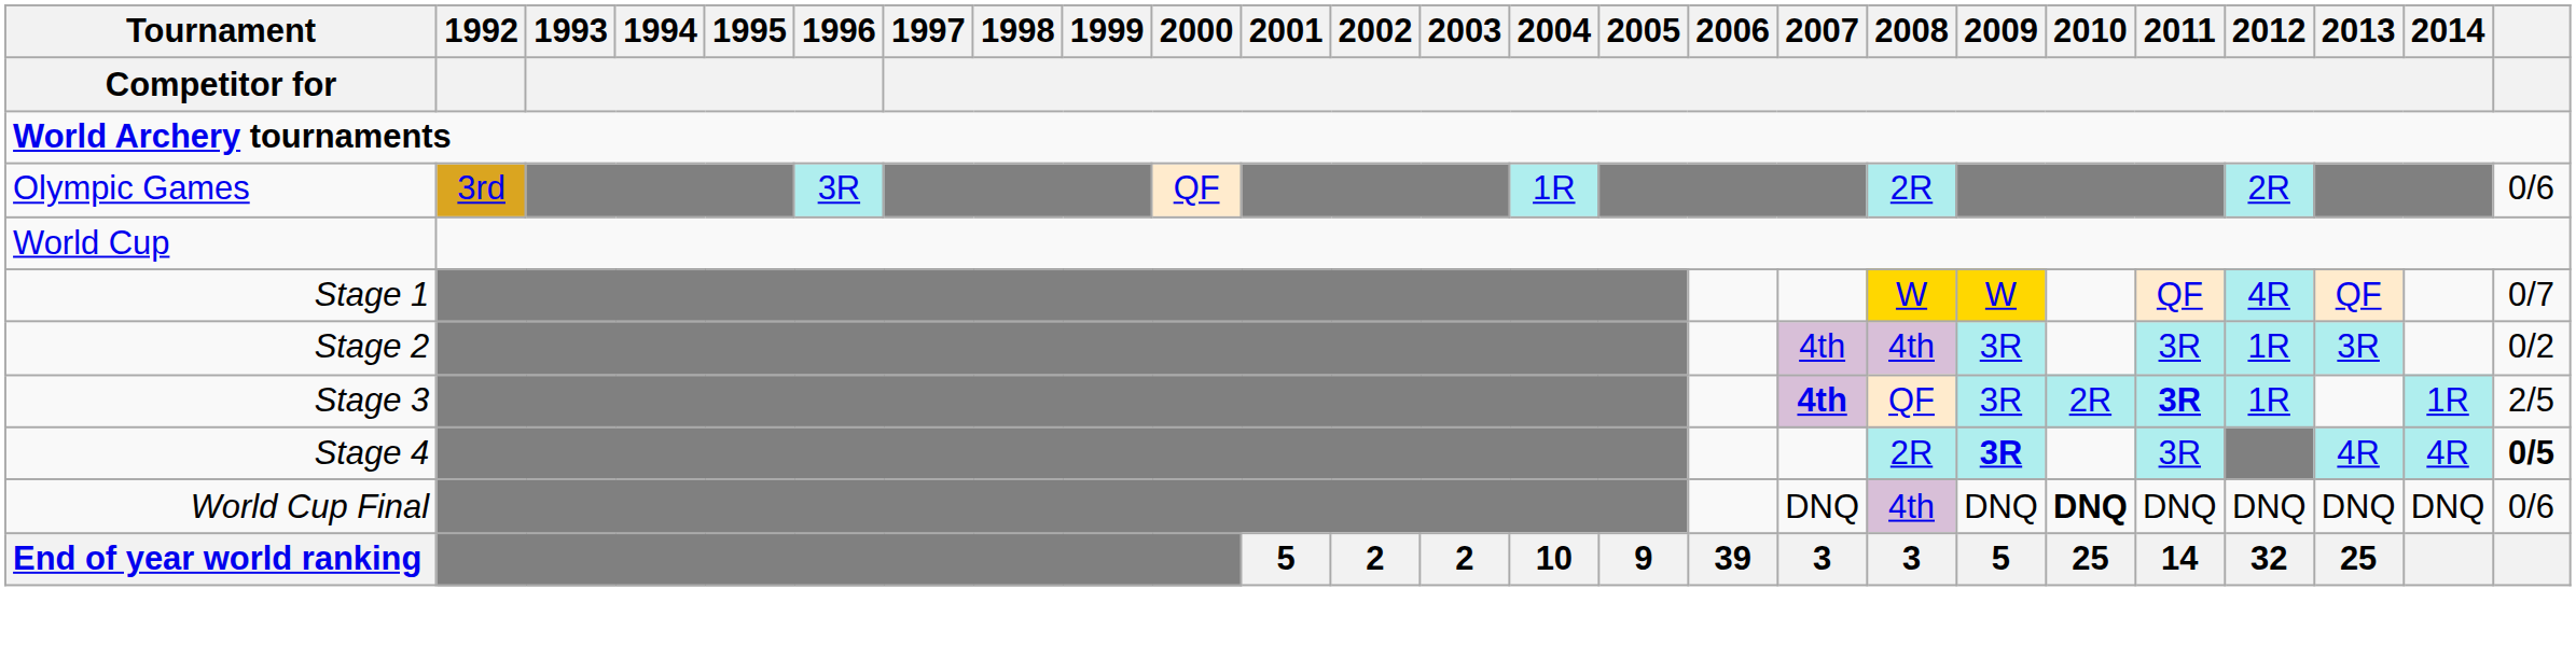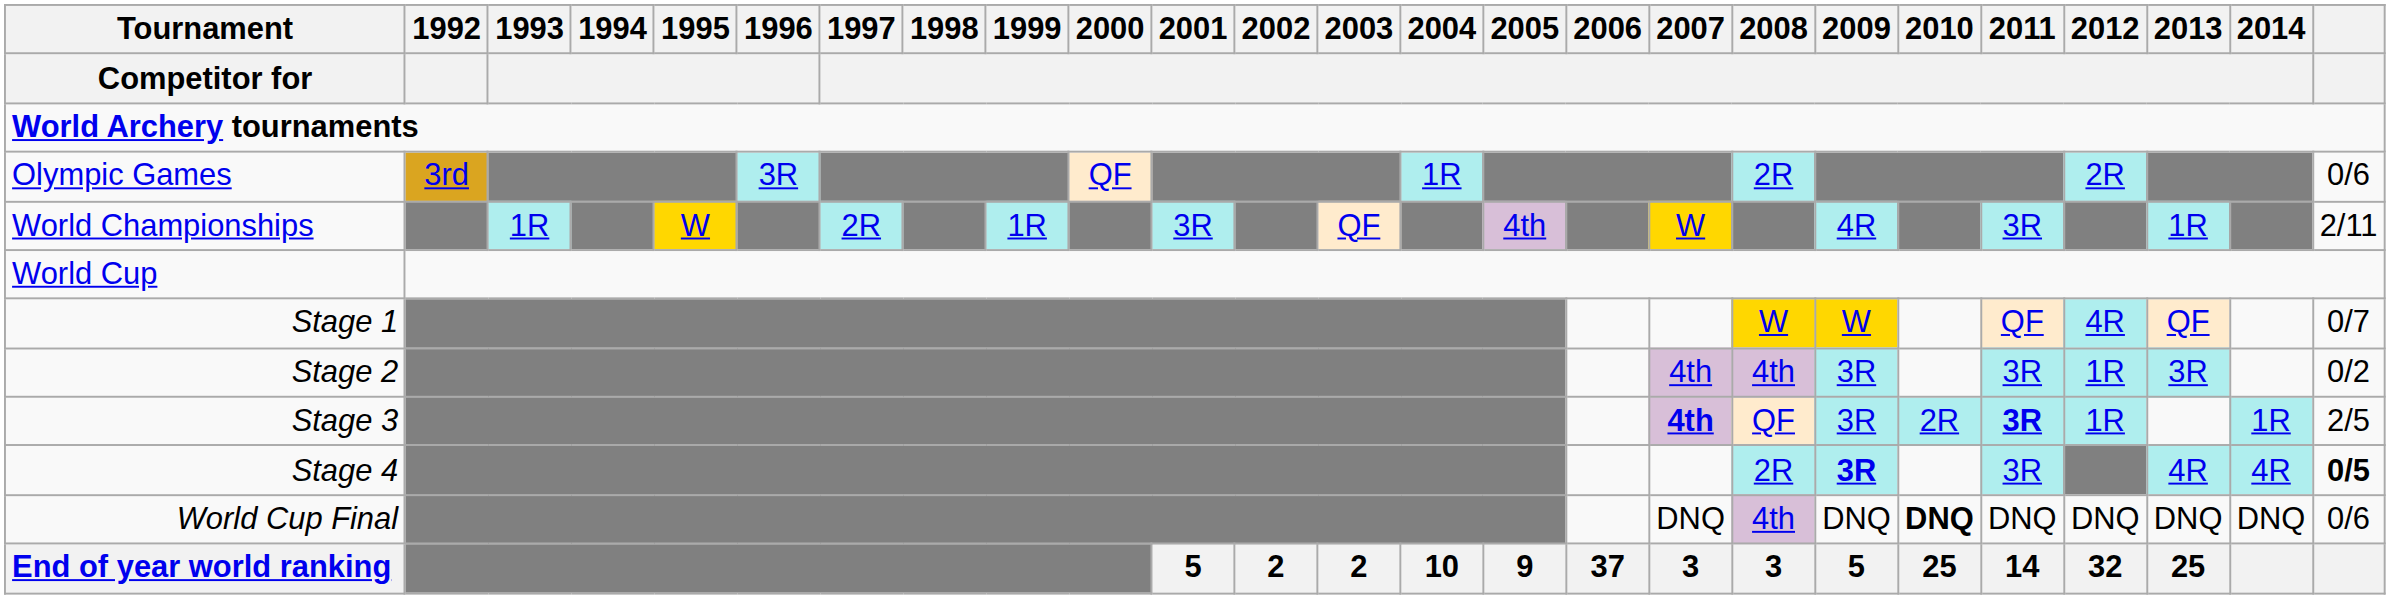+ row: World Championships | 1R | W | 2R | 1R | 3R | QF | 4th | W | 4R | 3R | 1R | 2/11
End of year world ranking | 2006: 39 -> 37
